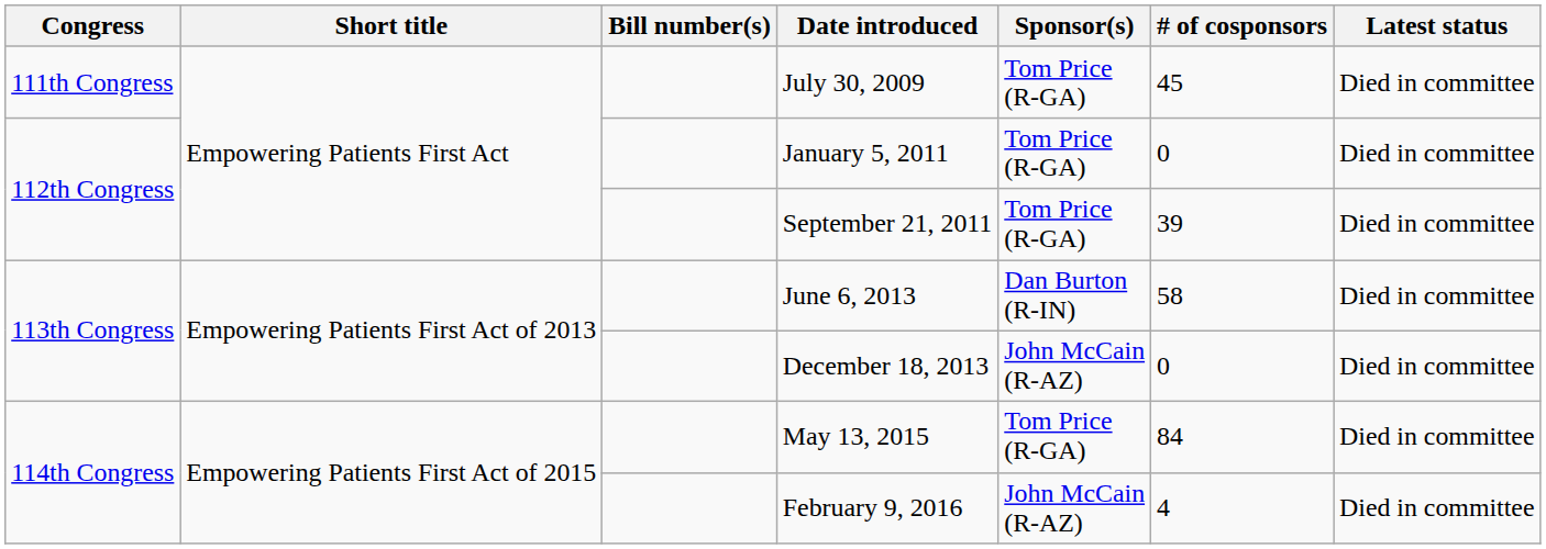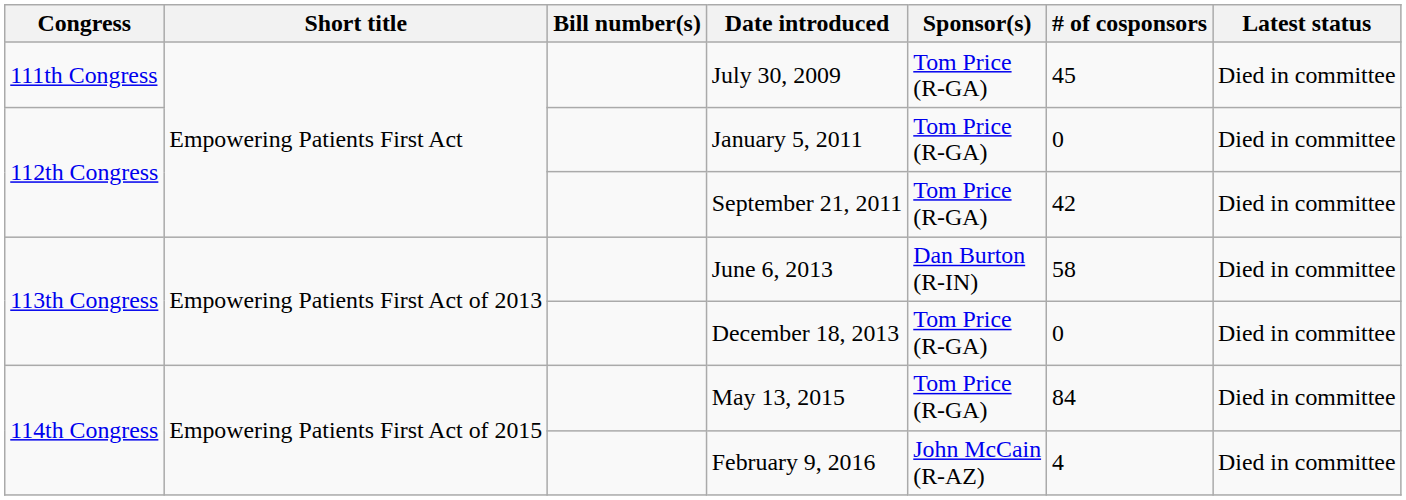September 21, 2011 | # of cosponsors: 39 -> 42
December 18, 2013 | Sponsor(s): John McCain (R-AZ) -> Tom Price (R-GA)
